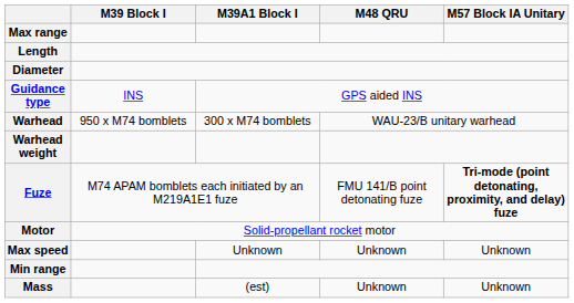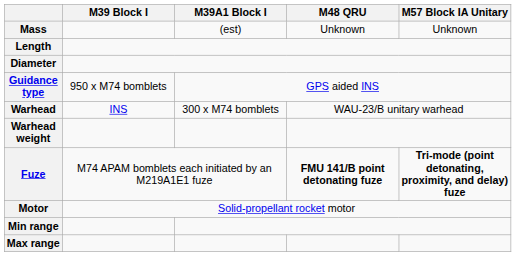rows swapped: Mass <-> Max range
Guidance type | M39 Block I: INS -> 950 x M74 bomblets
Warhead | M39 Block I: 950 x M74 bomblets -> INS
Fuze | M48 QRU: normal -> bold
- row: Max speed | Unknown | Unknown | Unknown
